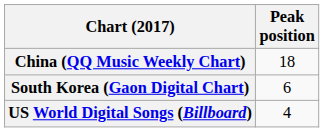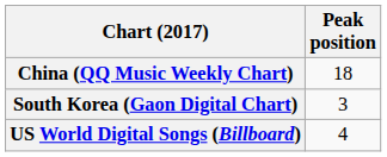South Korea (Gaon Digital Chart) | Peak position: 6 -> 3
